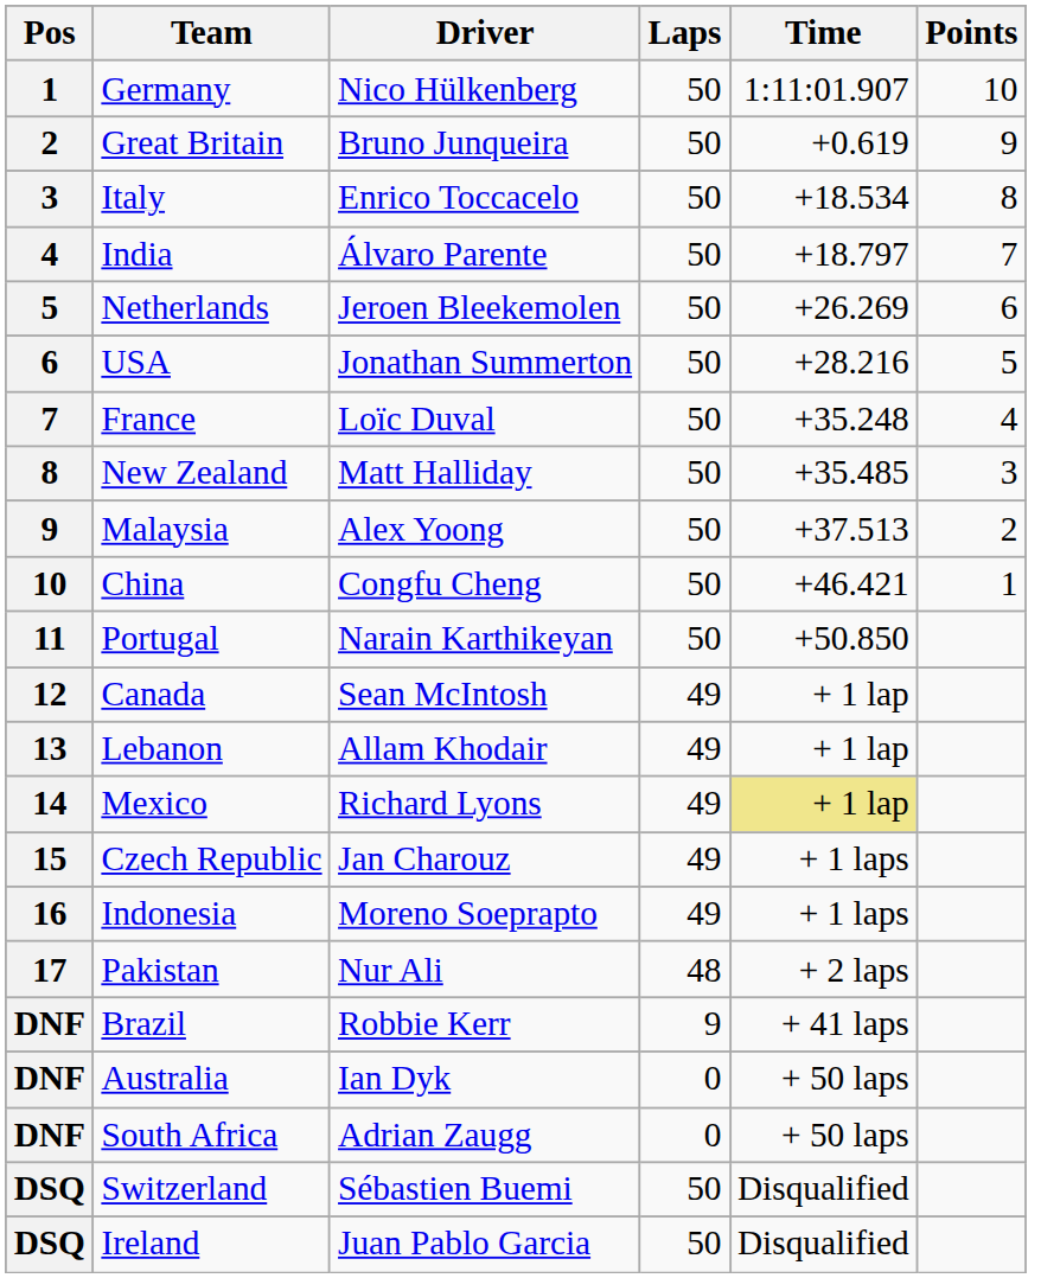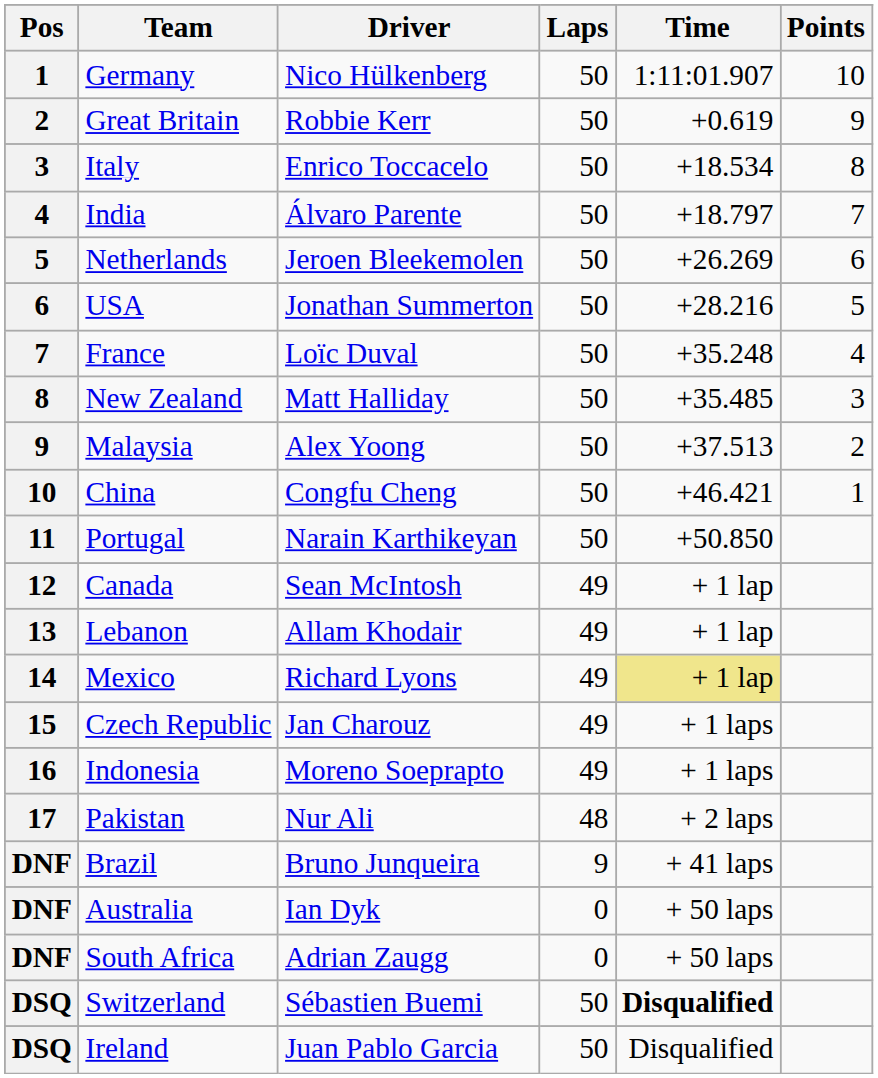Great Britain | Driver: Bruno Junqueira -> Robbie Kerr
Brazil | Driver: Robbie Kerr -> Bruno Junqueira
Switzerland | Time: normal -> bold
